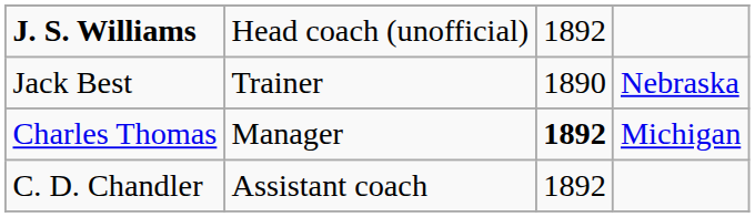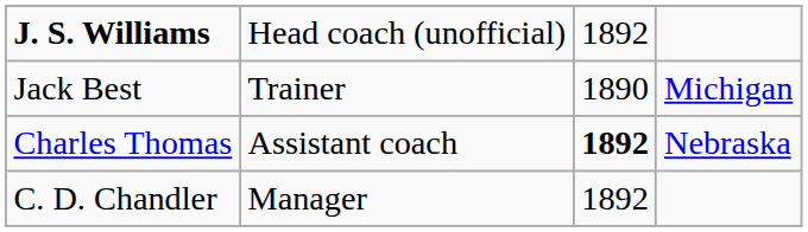Jack Best | column 4: Nebraska -> Michigan
Charles Thomas | column 2: Manager -> Assistant coach
Charles Thomas | column 4: Michigan -> Nebraska
C. D. Chandler | column 2: Assistant coach -> Manager
